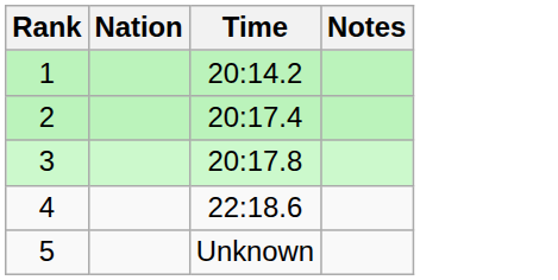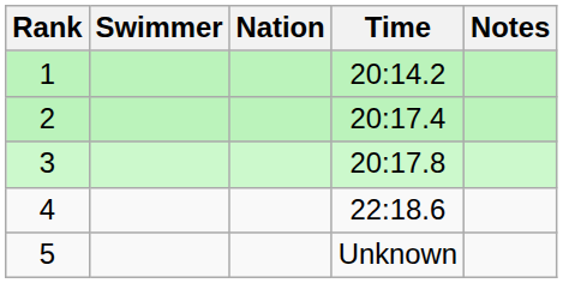+ column: Swimmer
